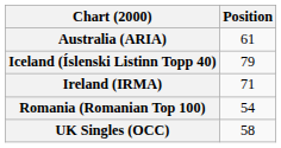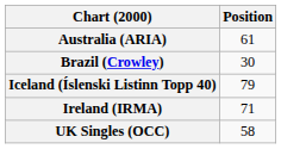+ row: Brazil (Crowley) | 30
- row: Romania (Romanian Top 100) | 54
